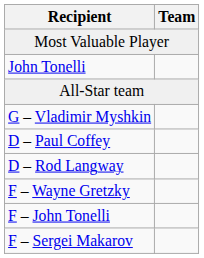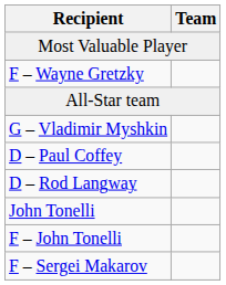rows swapped: John Tonelli <-> F – Wayne Gretzky
